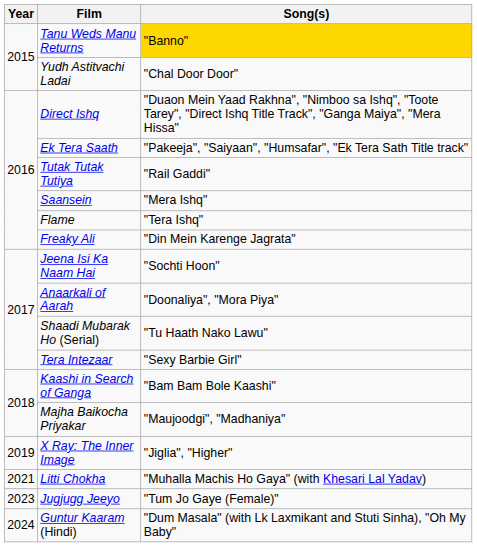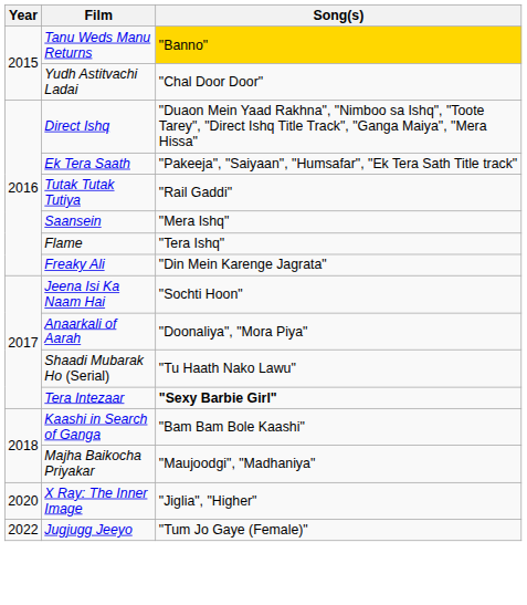Tera Intezaar | Song(s): normal -> bold
X Ray: The Inner Image | Year: 2019 -> 2020
- row: 2021 | Litti Chokha | "Muhalla Machis Ho Gaya" (with Khesari Lal Yadav)
Jugjugg Jeeyo | Year: 2023 -> 2022
- row: 2024 | Guntur Kaaram (Hindi) | "Dum Masala" (with Lk Laxmikant and Stuti Sinha), "Oh My Baby"
